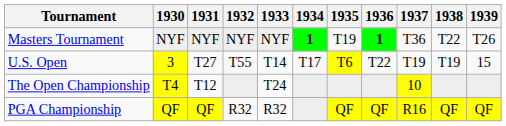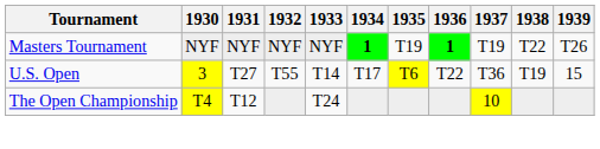Masters Tournament | 1937: T36 -> T19
U.S. Open | 1937: T19 -> T36
- row: PGA Championship | QF | QF | R32 | R32 | QF | QF | R16 | QF | QF
